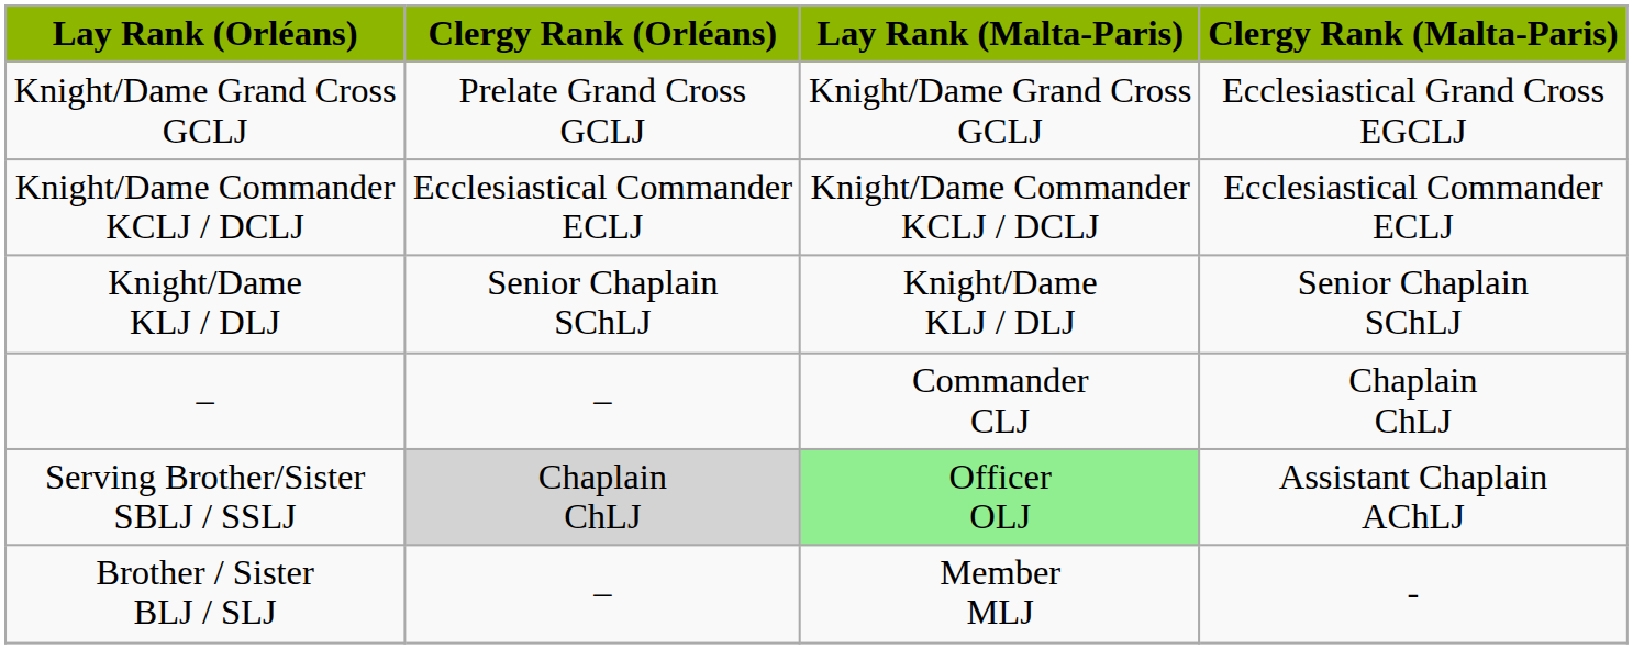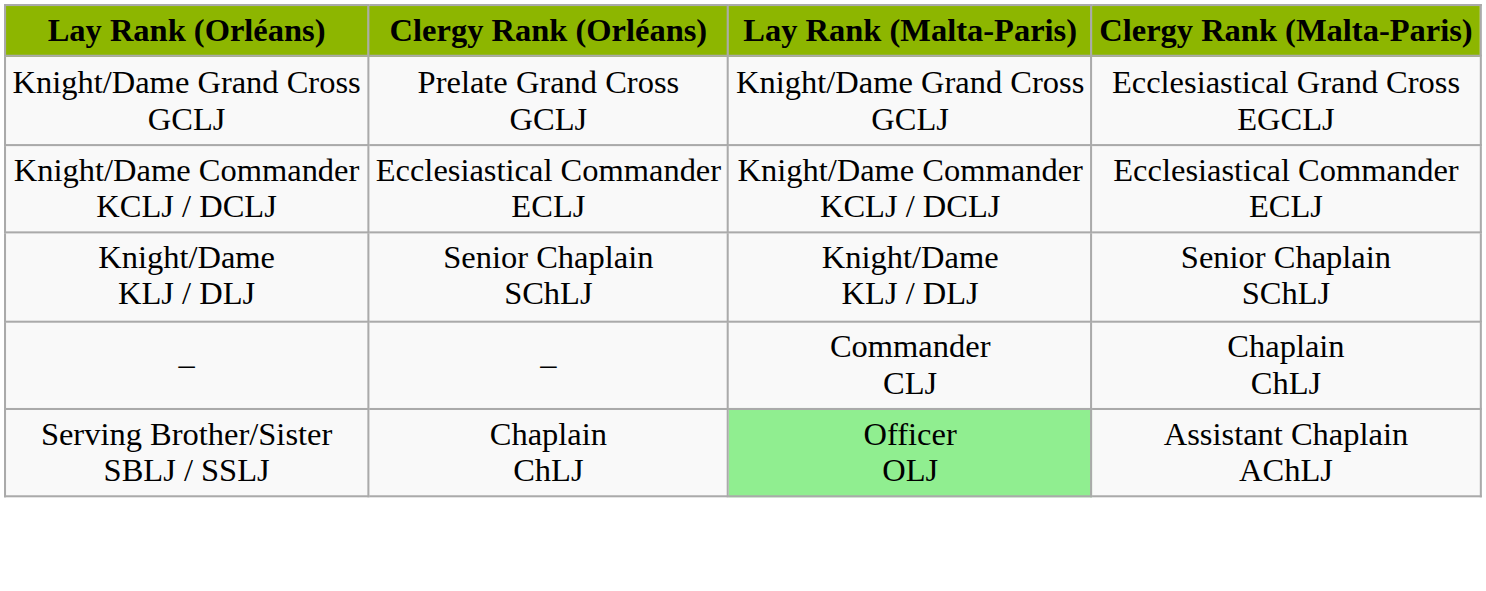Serving Brother/Sister SBLJ / SSLJ | Clergy Rank (Orléans): lightgrey background -> no background
- row: Brother / Sister BLJ / SLJ | – | Member MLJ | -
